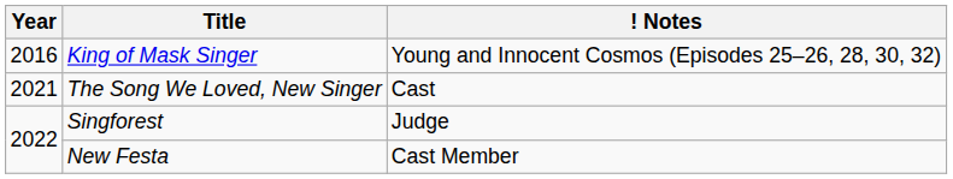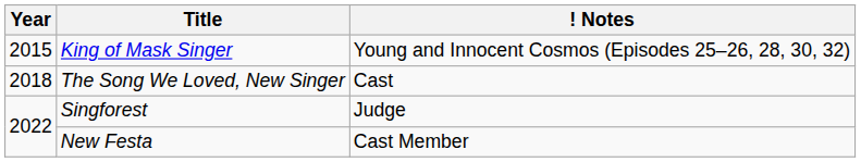King of Mask Singer | Year: 2016 -> 2015
The Song We Loved, New Singer | Year: 2021 -> 2018
